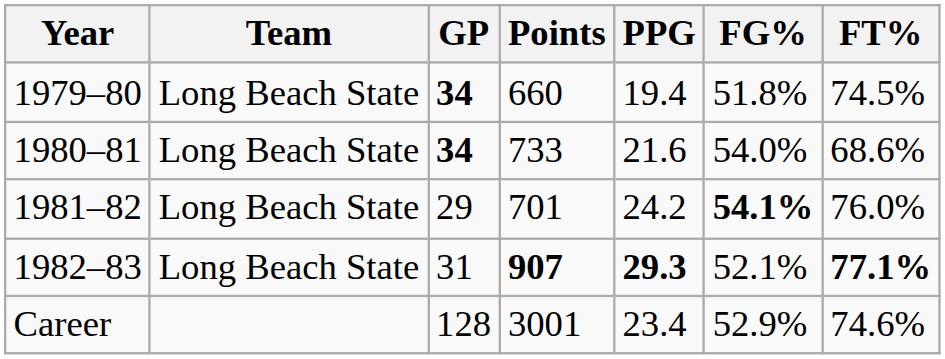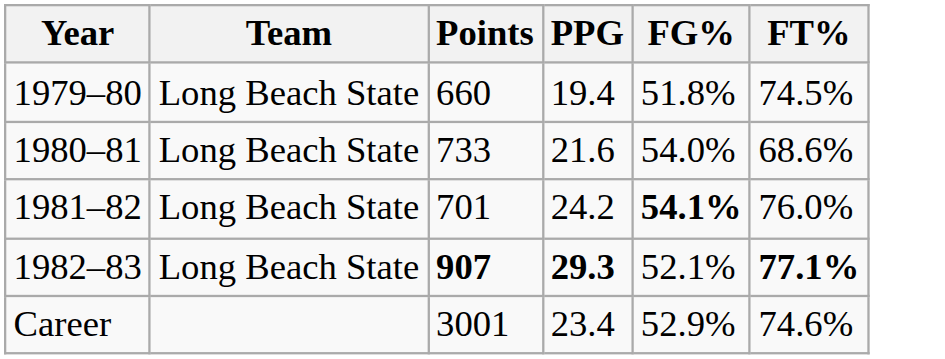- column: GP | 34 | 34 | 29 | 31 | 128
